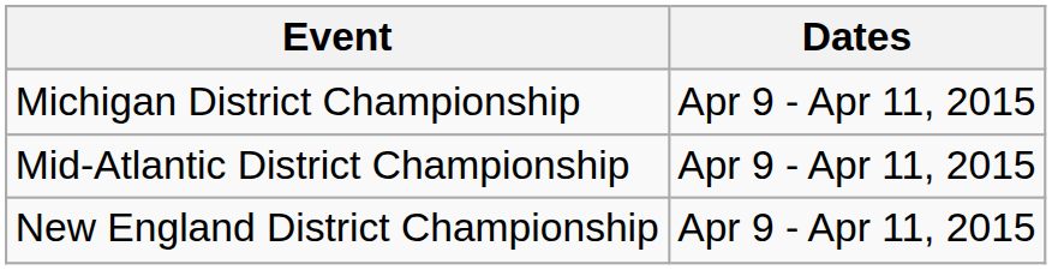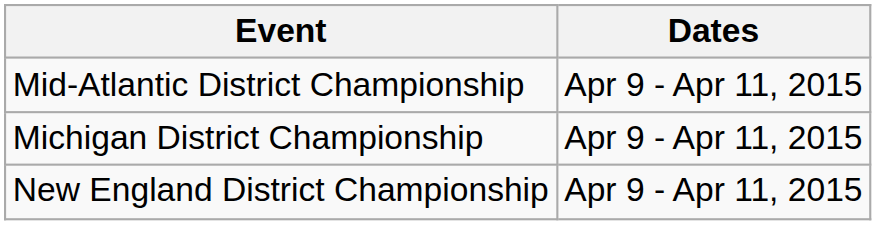rows swapped: Michigan District Championship <-> Mid-Atlantic District Championship
